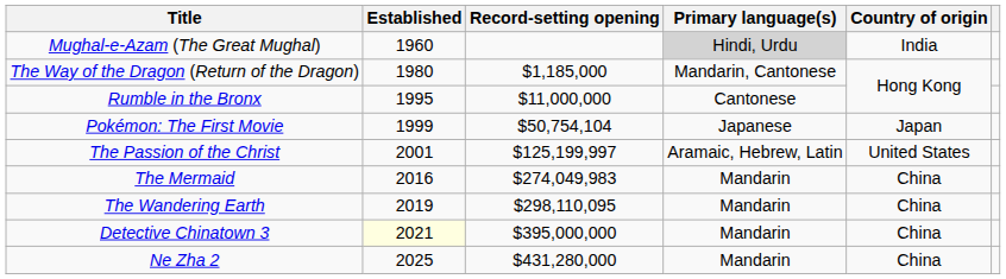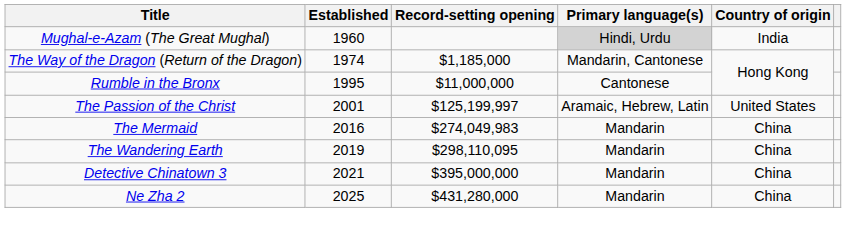The Way of the Dragon (Return of the Dragon) | Established: 1980 -> 1974
- row: Pokémon: The First Movie | 1999 | $50,754,104 | Japanese | Japan
Detective Chinatown 3 | Established: lightyellow background -> no background
